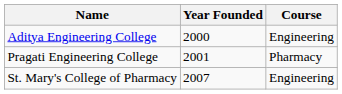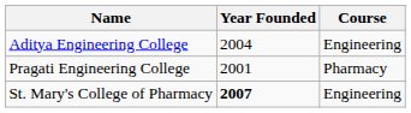Aditya Engineering College | Year Founded: 2000 -> 2004
St. Mary's College of Pharmacy | Year Founded: normal -> bold
